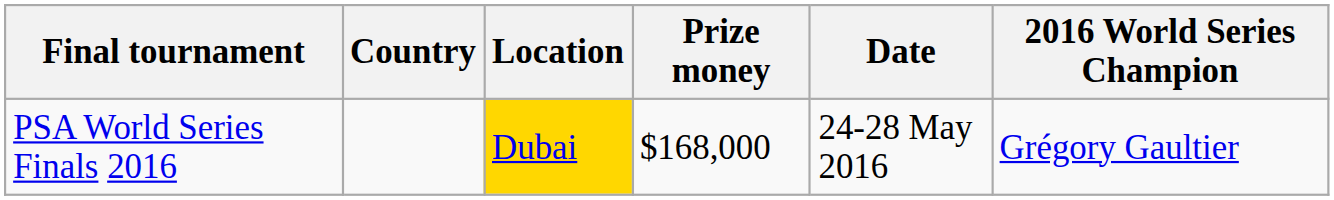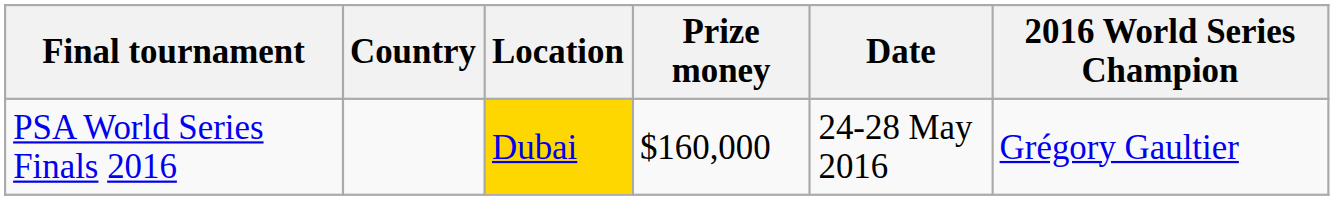PSA World Series Finals 2016 | Prize money: $168,000 -> $160,000
